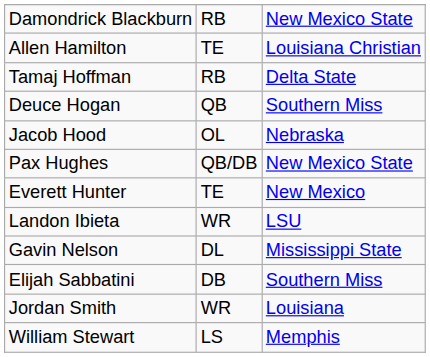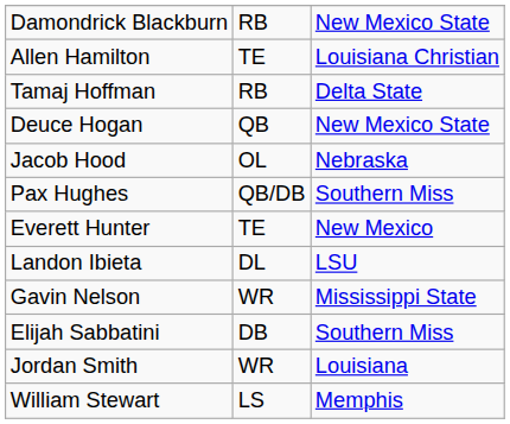Deuce Hogan | column 3: Southern Miss -> New Mexico State
Pax Hughes | column 3: New Mexico State -> Southern Miss
Landon Ibieta | column 2: WR -> DL
Gavin Nelson | column 2: DL -> WR
